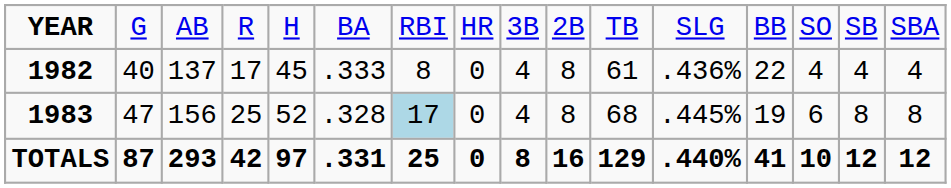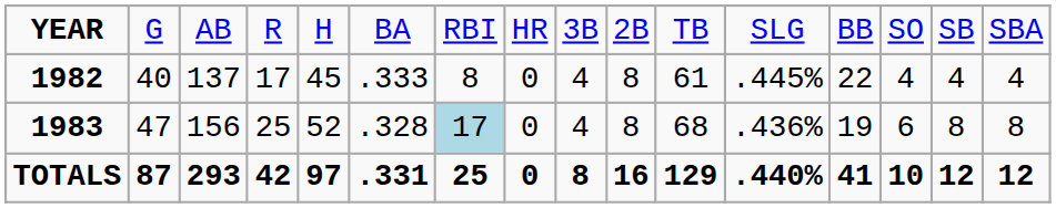1982 | column 12: .436% -> .445%
1983 | column 12: .445% -> .436%
